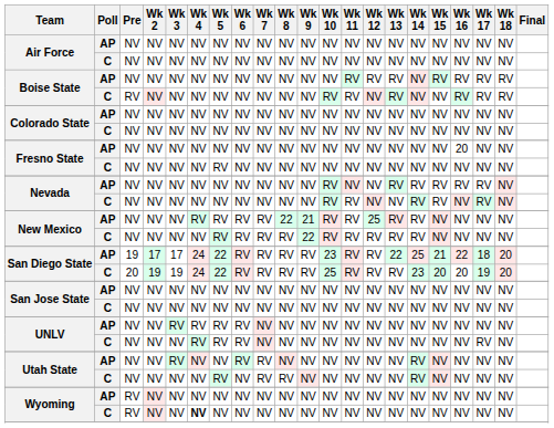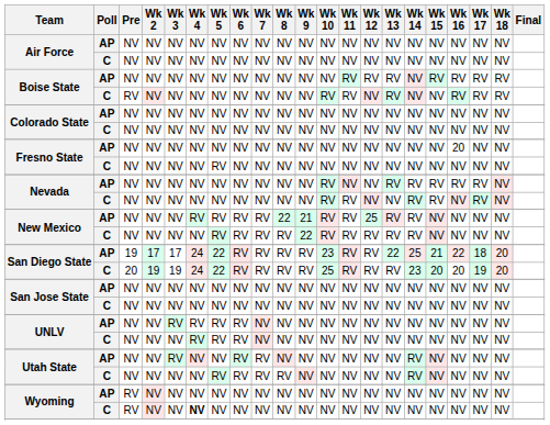UNLV / C | Wk 17: RV -> NV
Utah State / C | Wk 6: NV -> RV
